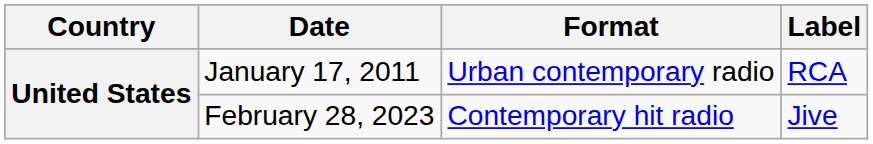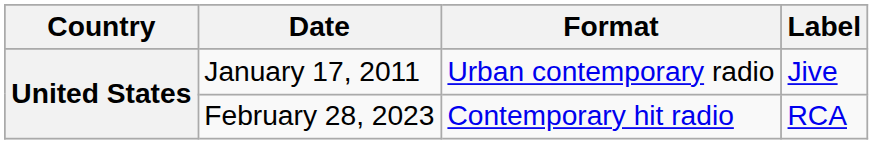January 17, 2011 | Label: RCA -> Jive
February 28, 2023 | Label: Jive -> RCA
